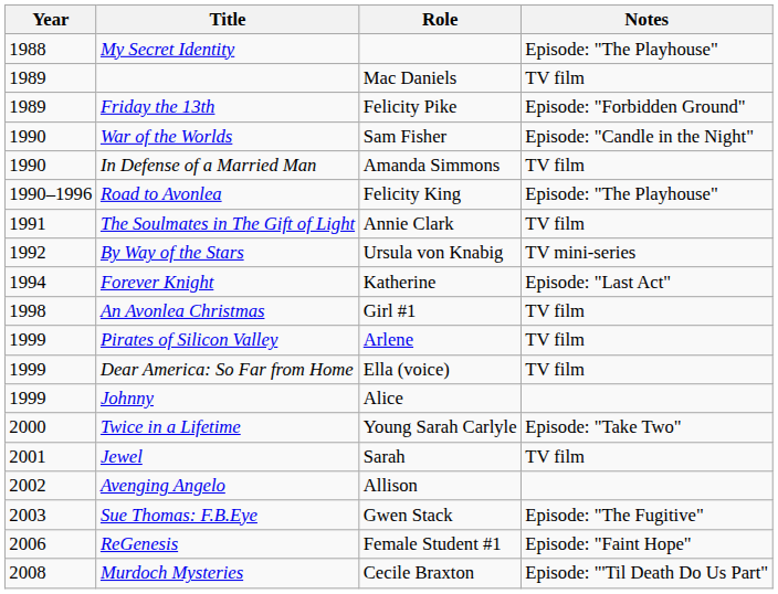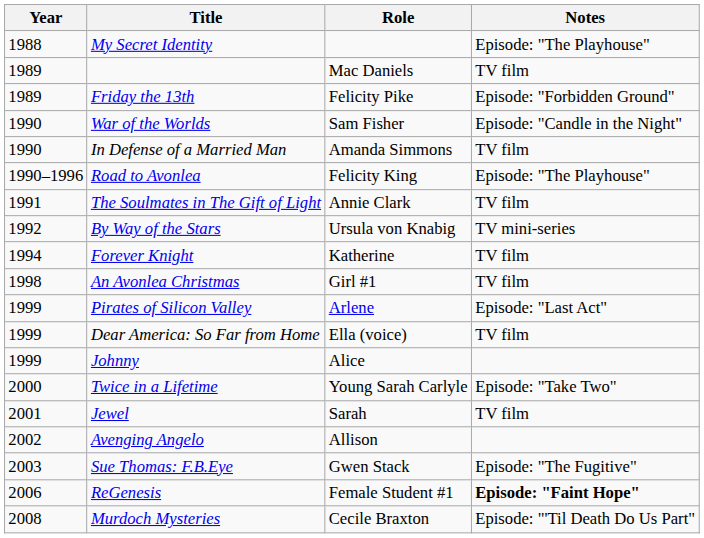Forever Knight | Notes: Episode: "Last Act" -> TV film
Pirates of Silicon Valley | Notes: TV film -> Episode: "Last Act"
ReGenesis | Notes: normal -> bold
